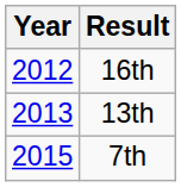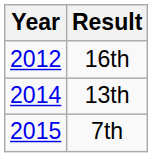13th | Year: 2013 -> 2014
